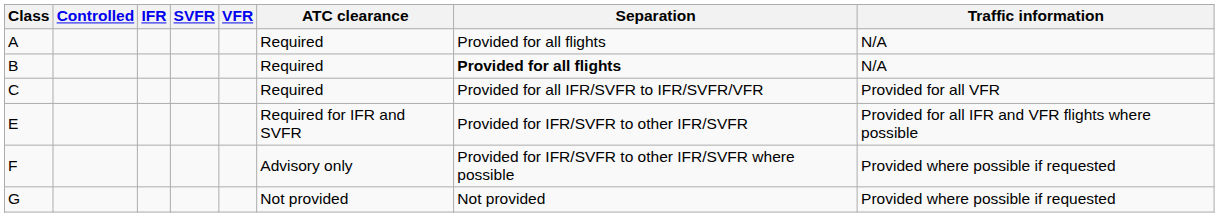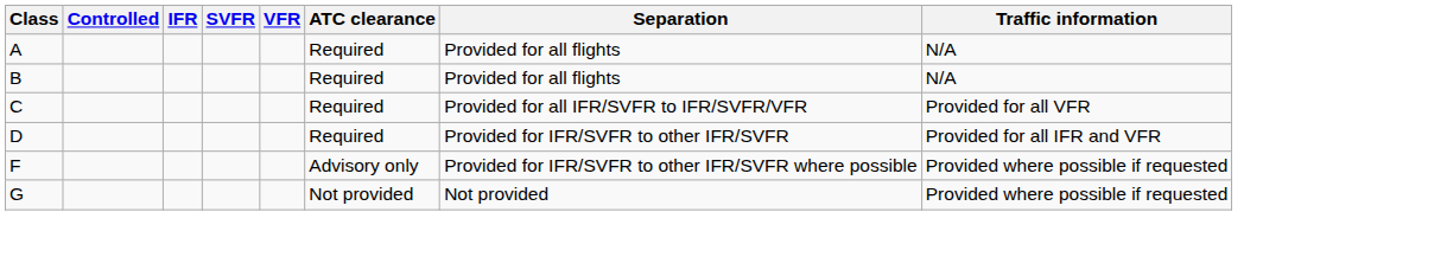B | Separation: bold -> normal
+ row: D | Required | Provided for IFR/SVFR to other IFR/SVFR | Provided for all IFR and VFR
- row: E | Required for IFR and SVFR | Provided for IFR/SVFR to other IFR/SVFR | Provided for all IFR and VFR flights where possible
